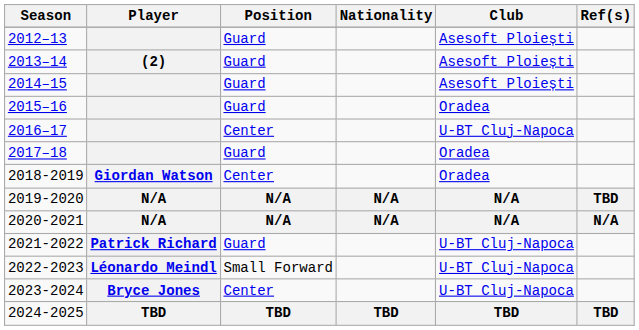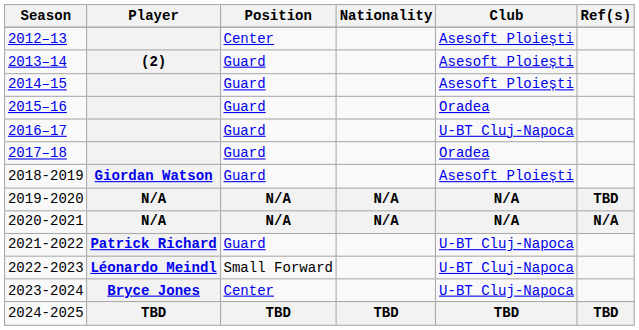2012–13 | Position: Guard -> Center
2016–17 | Position: Center -> Guard
2018-2019 | Position: Center -> Guard
2018-2019 | Club: Oradea -> Asesoft Ploiești
